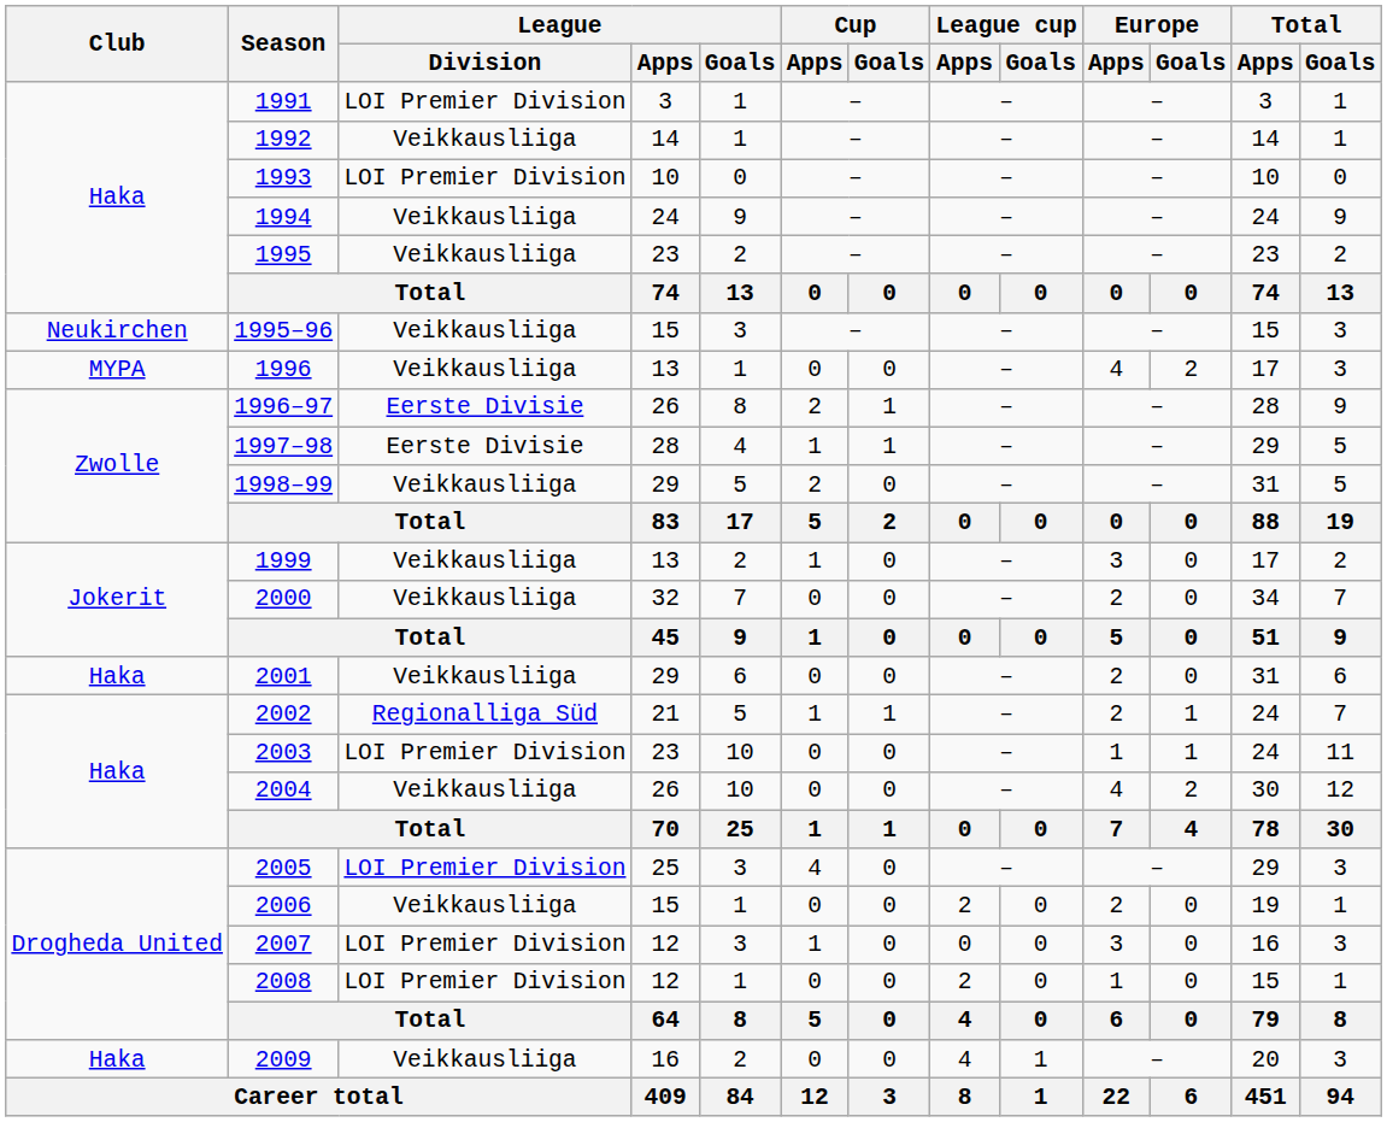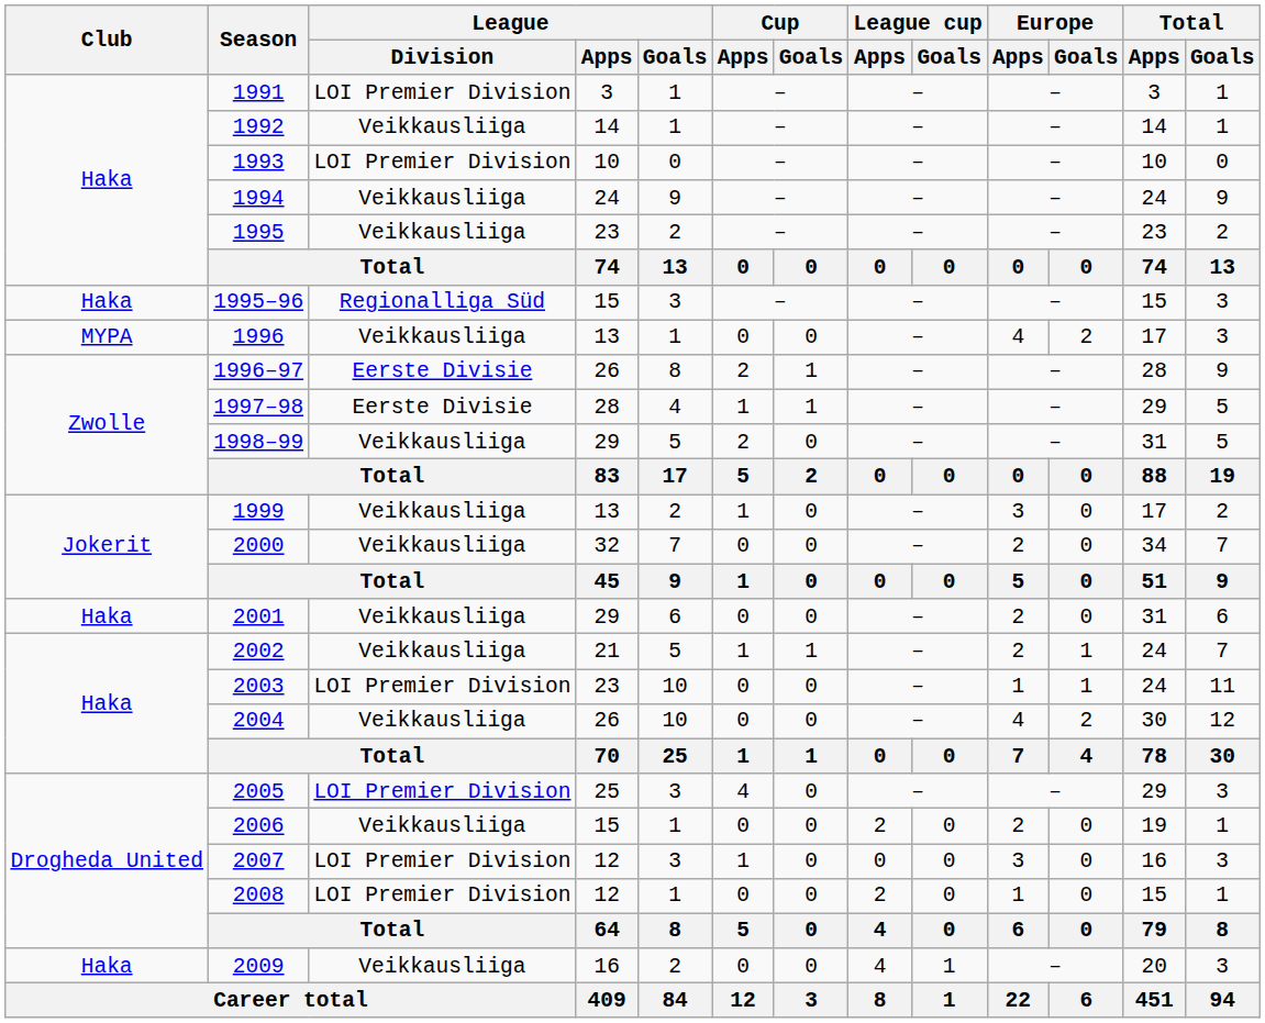1995–96 | Club: Neukirchen -> Haka
1995–96 | League / Division: Veikkausliiga -> Regionalliga Süd
2002 | League / Division: Regionalliga Süd -> Veikkausliiga
